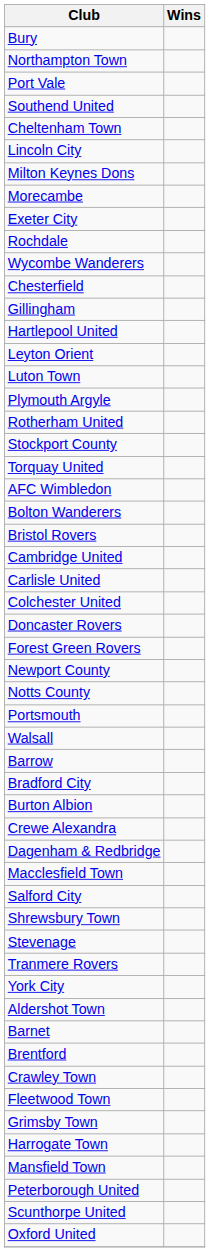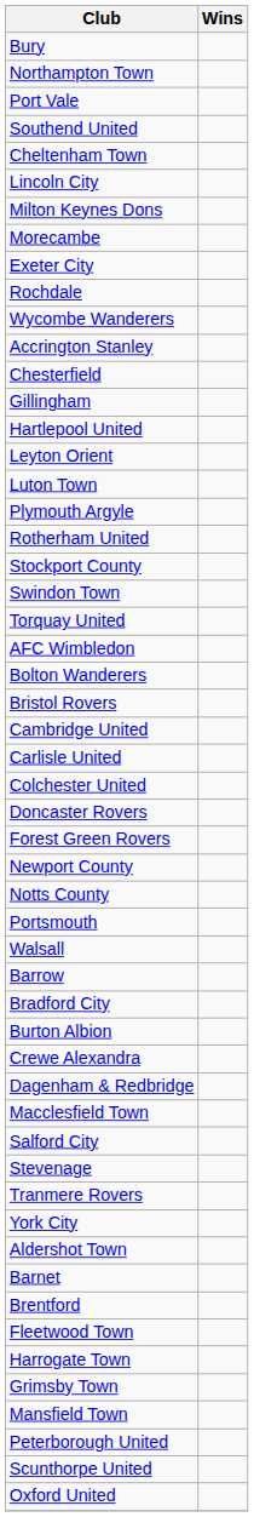+ row: Accrington Stanley
+ row: Swindon Town
- row: Shrewsbury Town
- row: Crawley Town
rows swapped: Grimsby Town <-> Harrogate Town
